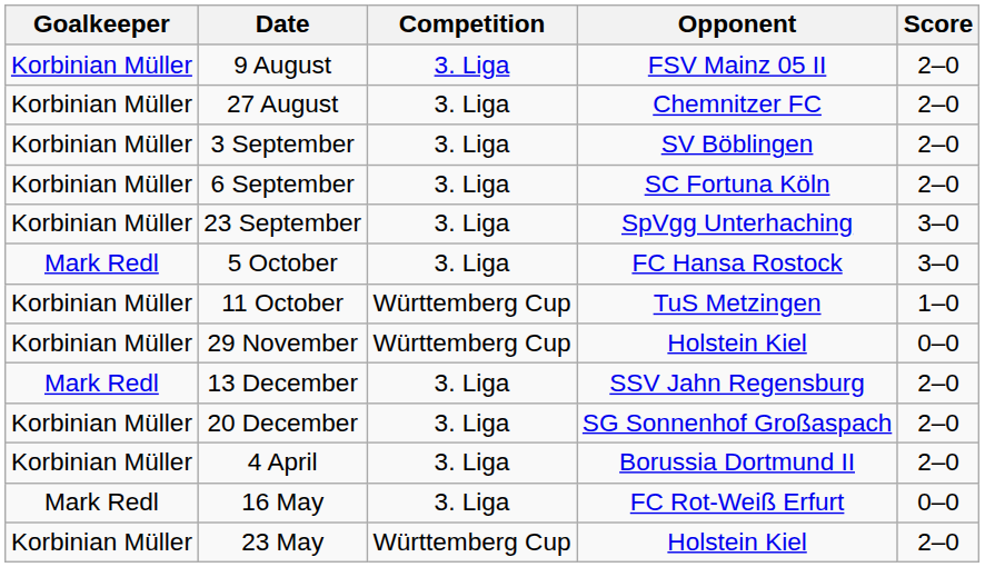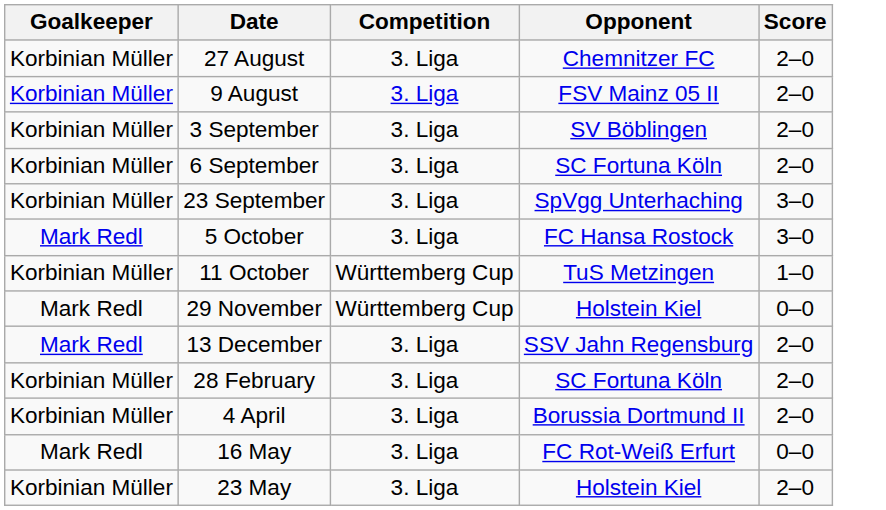rows swapped: 9 August <-> 27 August
29 November | Goalkeeper: Korbinian Müller -> Mark Redl
- row: Korbinian Müller | 20 December | 3. Liga | SG Sonnenhof Großaspach | 2–0
+ row: Korbinian Müller | 28 February | 3. Liga | SC Fortuna Köln | 2–0
23 May | Competition: Württemberg Cup -> 3. Liga
